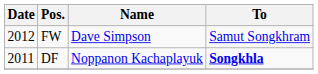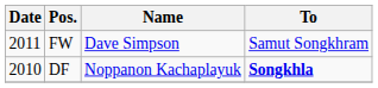FW | Date: 2012 -> 2011
DF | Date: 2011 -> 2010
